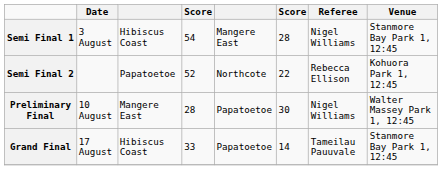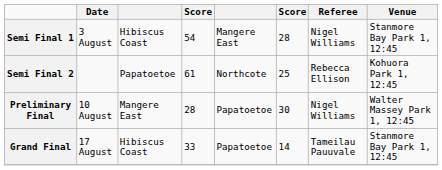Semi Final 2 | column 4: 52 -> 61
Semi Final 2 | column 6: 22 -> 25
